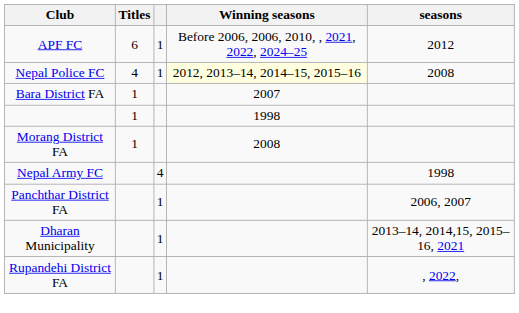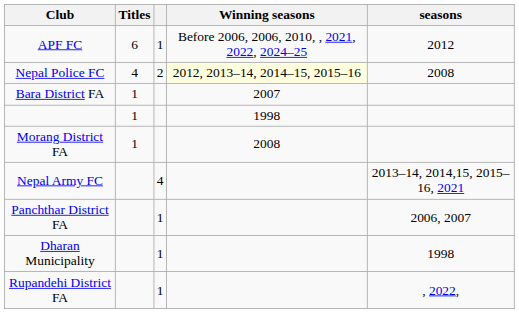Nepal Police FC | column 3: 1 -> 2
Nepal Army FC | seasons: 1998 -> 2013–14, 2014,15, 2015–16, 2021
Dharan Municipality | seasons: 2013–14, 2014,15, 2015–16, 2021 -> 1998
